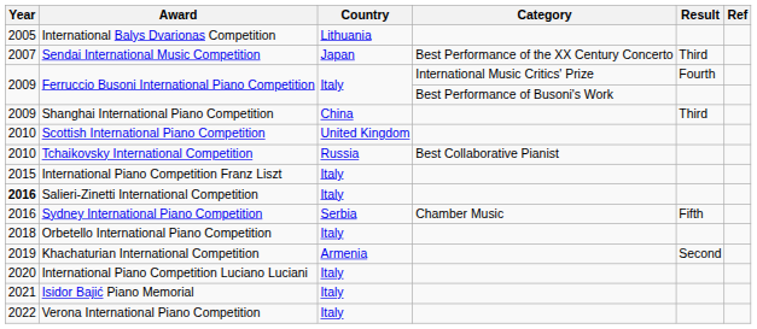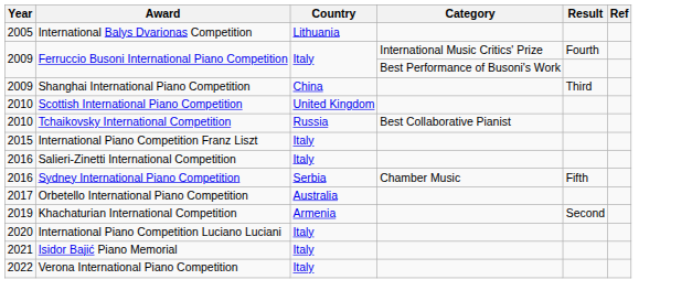- row: 2007 | Sendai International Music Competition | Japan | Best Performance of the XX Century Concerto | Third
Salieri-Zinetti International Competition | Year: bold -> normal
Orbetello International Piano Competition | Year: 2018 -> 2017
Orbetello International Piano Competition | Country: Italy -> Australia
